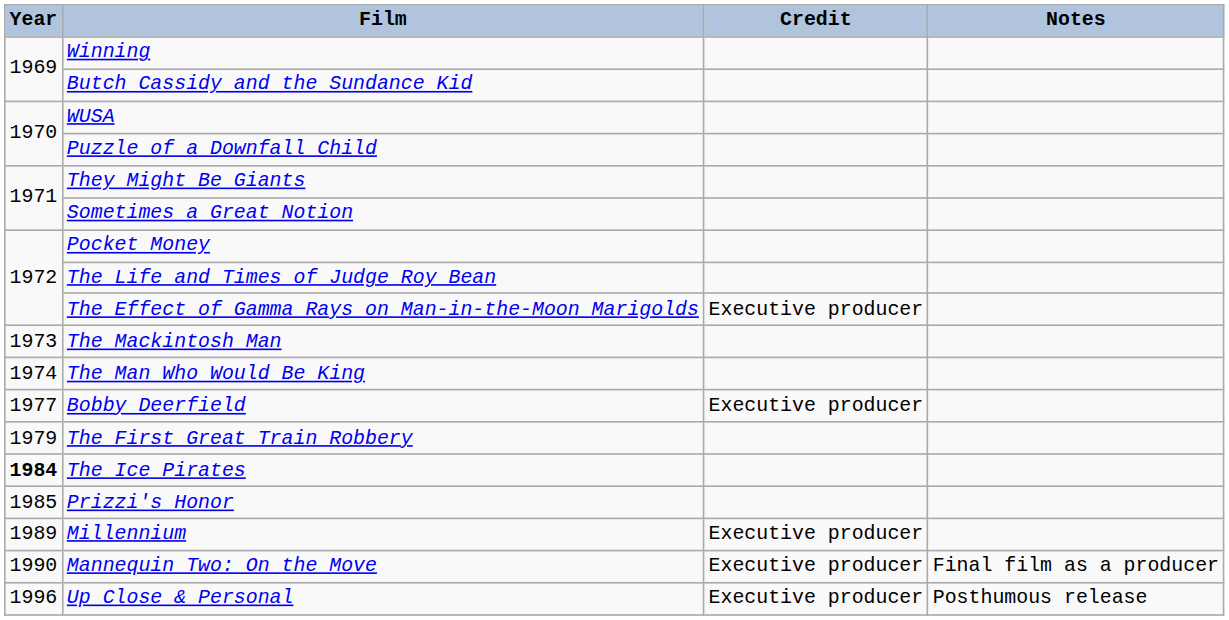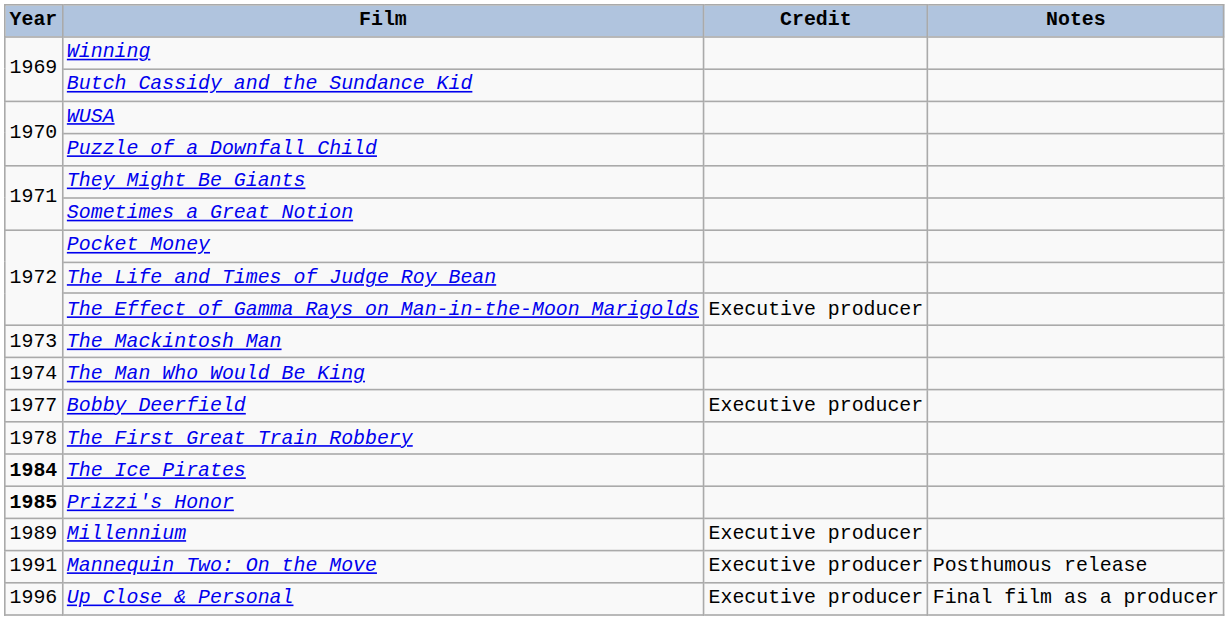The First Great Train Robbery | Year: 1979 -> 1978
Prizzi's Honor | Year: normal -> bold
Mannequin Two: On the Move | Year: 1990 -> 1991
Mannequin Two: On the Move | Notes: Final film as a producer -> Posthumous release
Up Close & Personal | Notes: Posthumous release -> Final film as a producer
